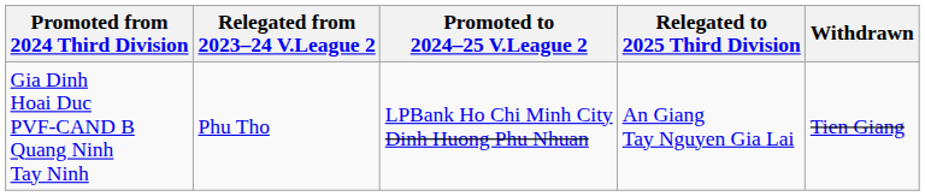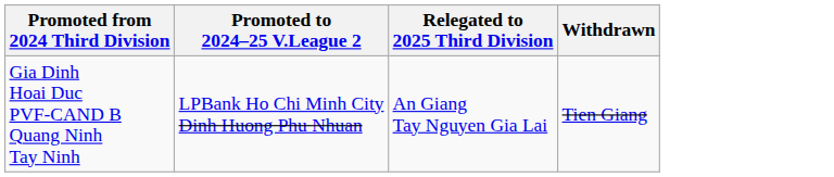- column: Relegated from 2023–24 V.League 2 | Phu Tho
